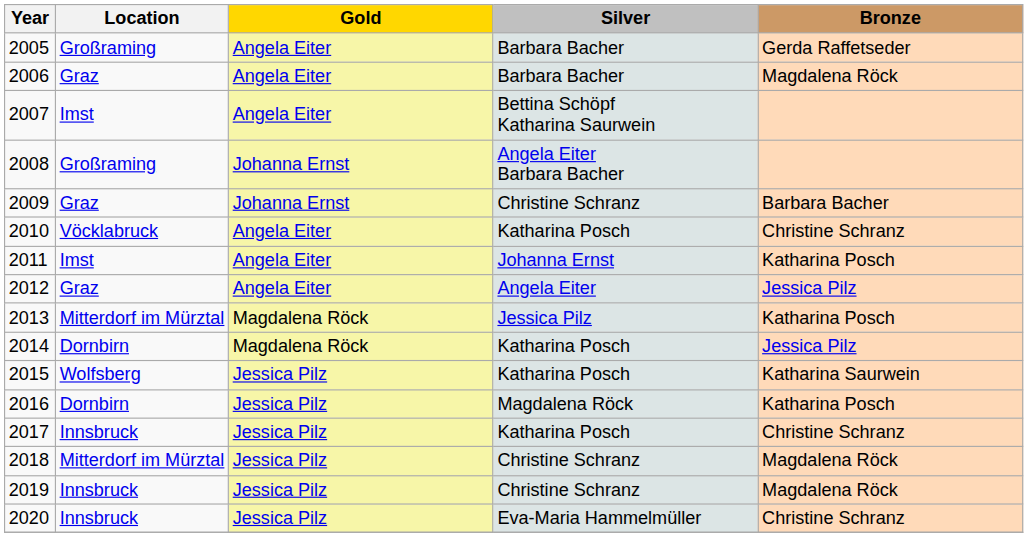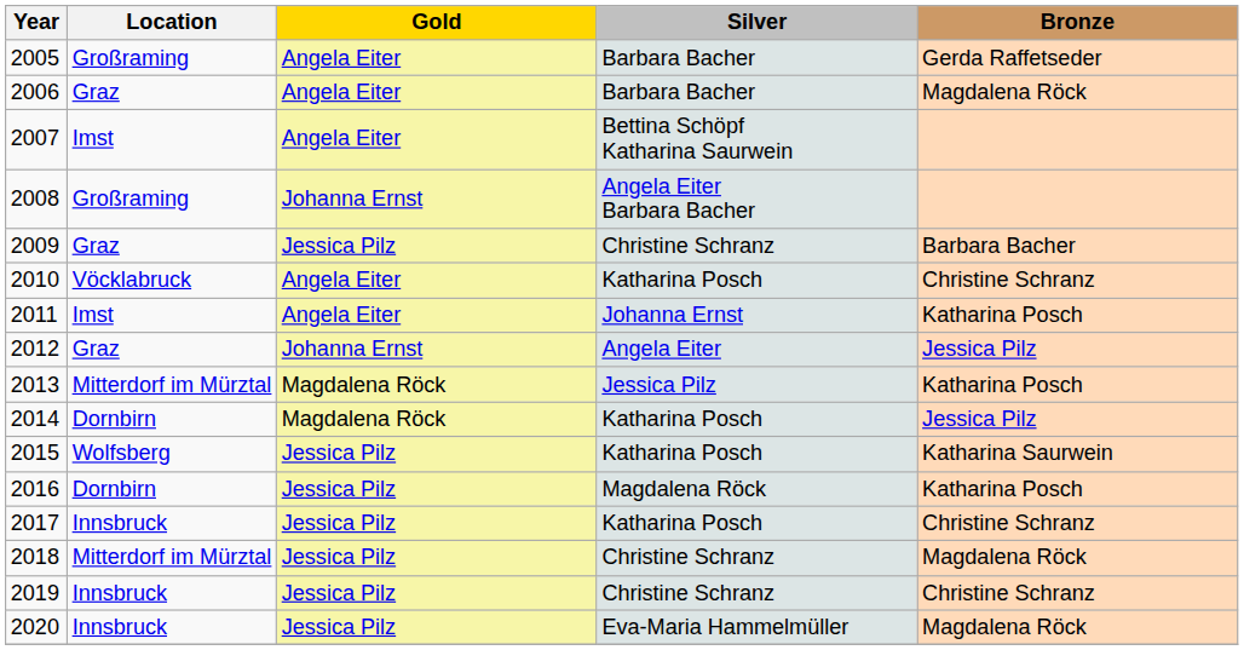2009 | Gold: Johanna Ernst -> Jessica Pilz
2012 | Gold: Angela Eiter -> Johanna Ernst
2019 | Bronze: Magdalena Röck -> Christine Schranz
2020 | Bronze: Christine Schranz -> Magdalena Röck
